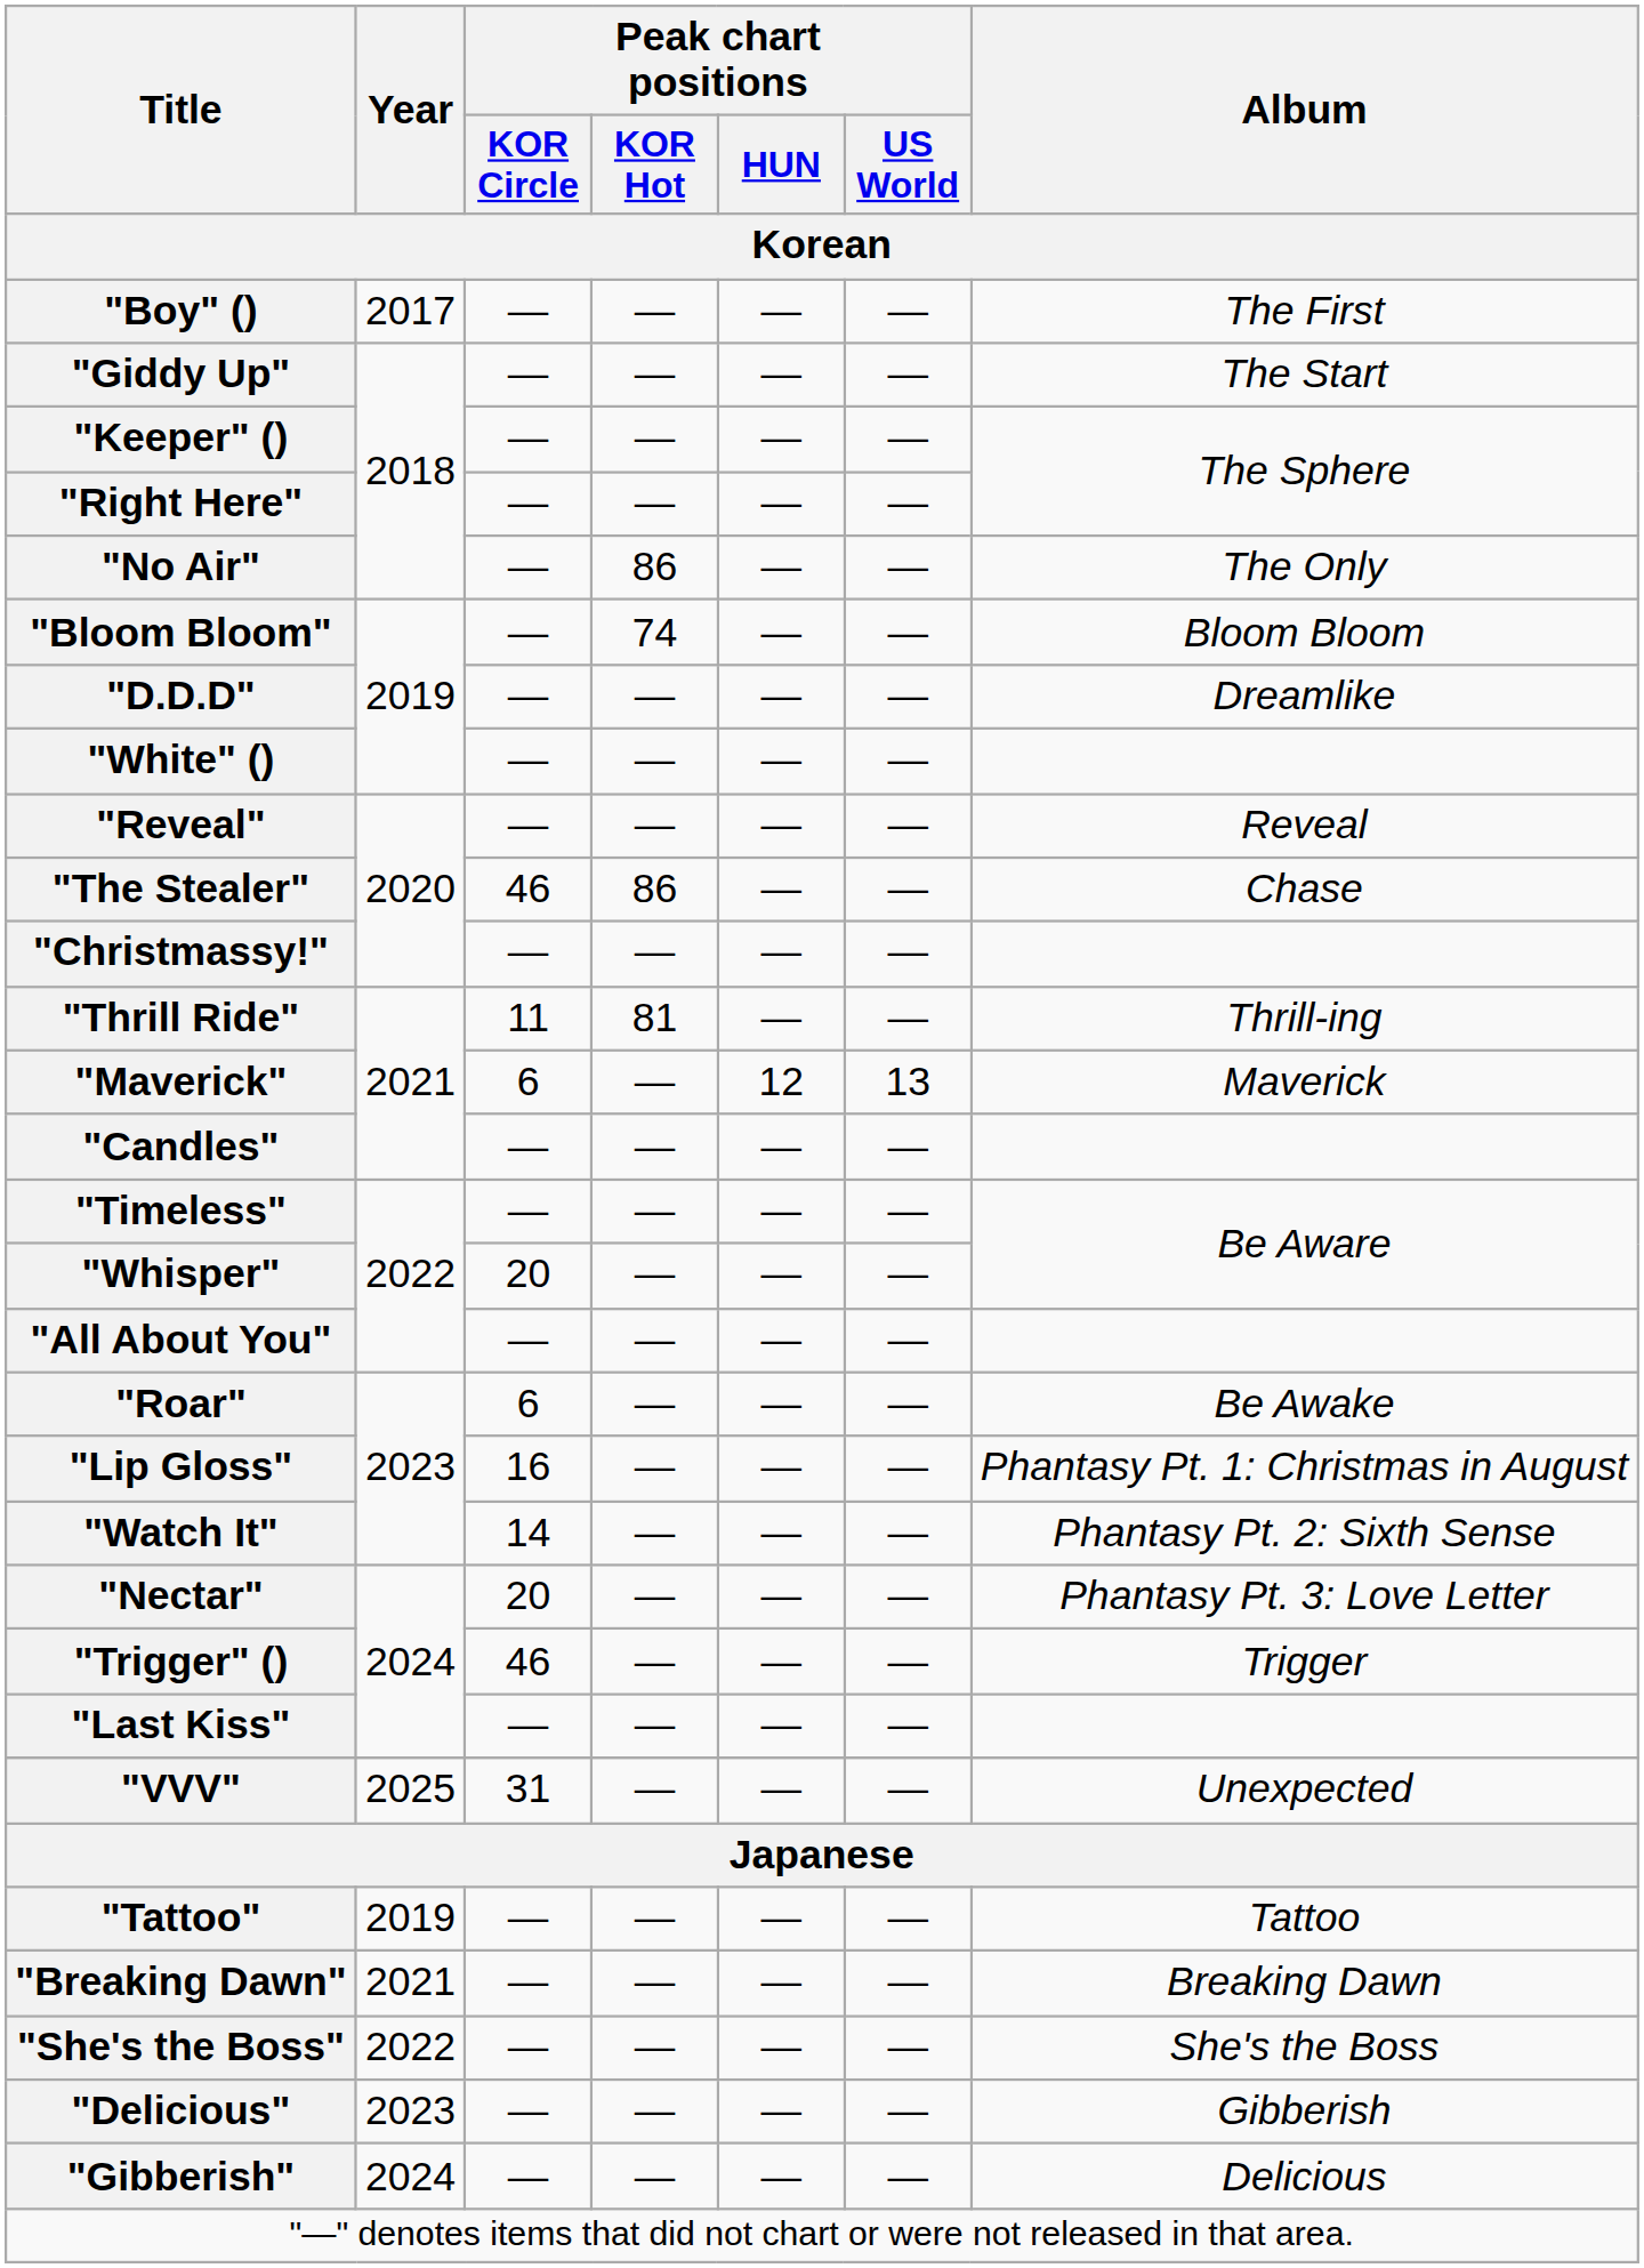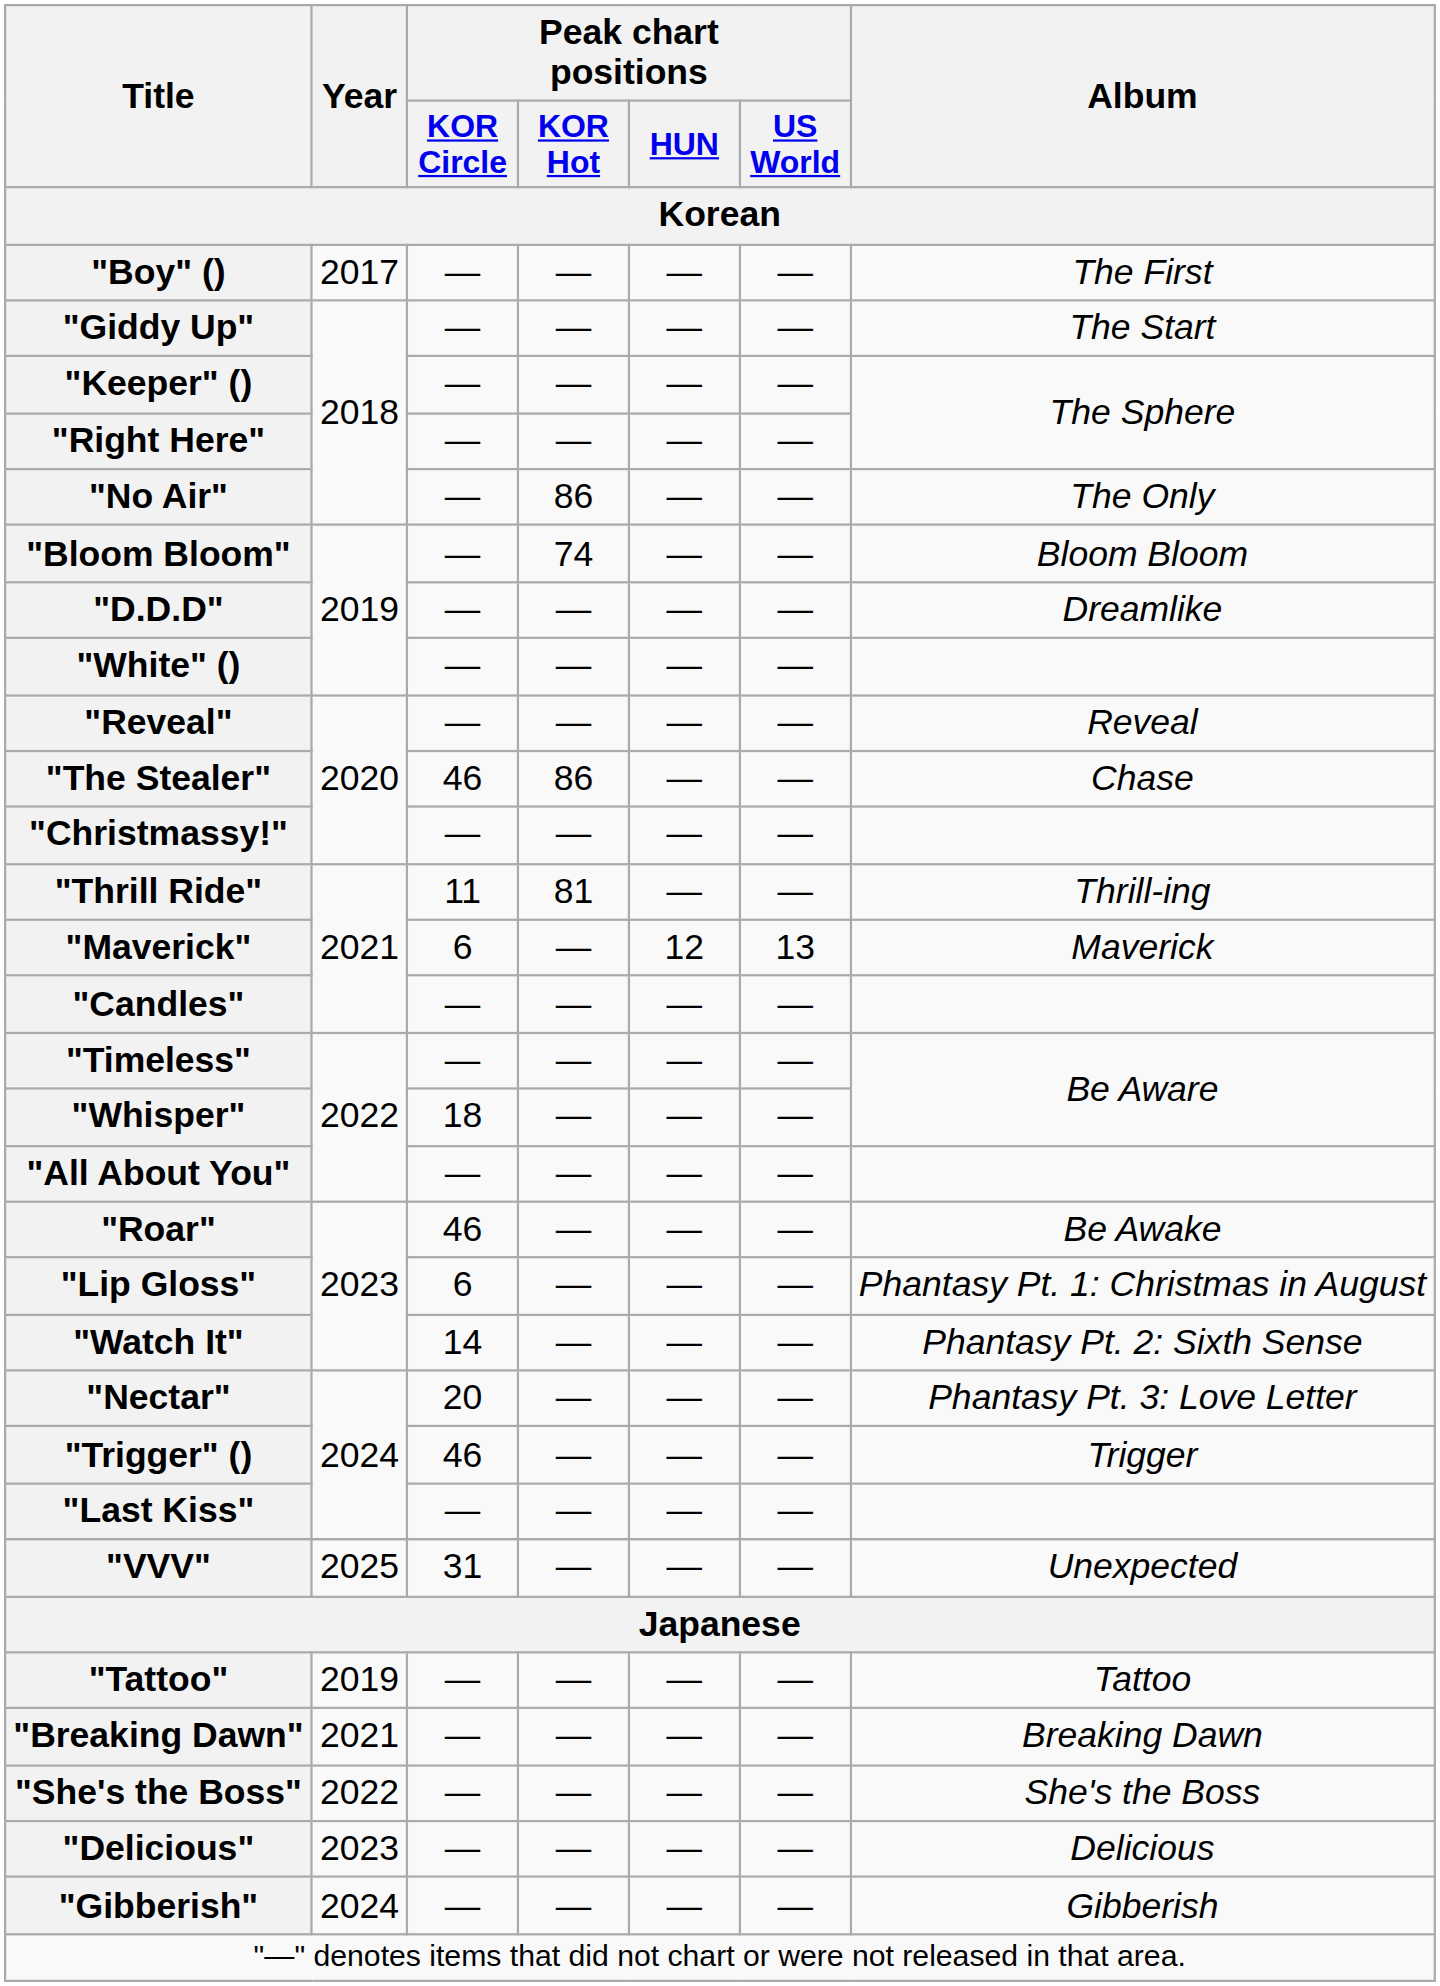"Whisper" | Peak chart positions / KOR Circle: 20 -> 18
"Roar" | Peak chart positions / KOR Circle: 6 -> 46
"Lip Gloss" | Peak chart positions / KOR Circle: 16 -> 6
"Delicious" | Album: Gibberish -> Delicious
"Gibberish" | Album: Delicious -> Gibberish
